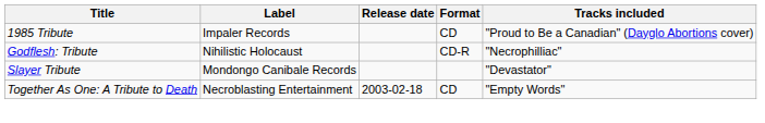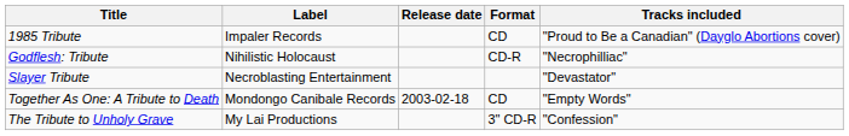Slayer Tribute | Label: Mondongo Canibale Records -> Necroblasting Entertainment
Together As One: A Tribute to Death | Label: Necroblasting Entertainment -> Mondongo Canibale Records
+ row: The Tribute to Unholy Grave | My Lai Productions | 3" CD-R | "Confession"
